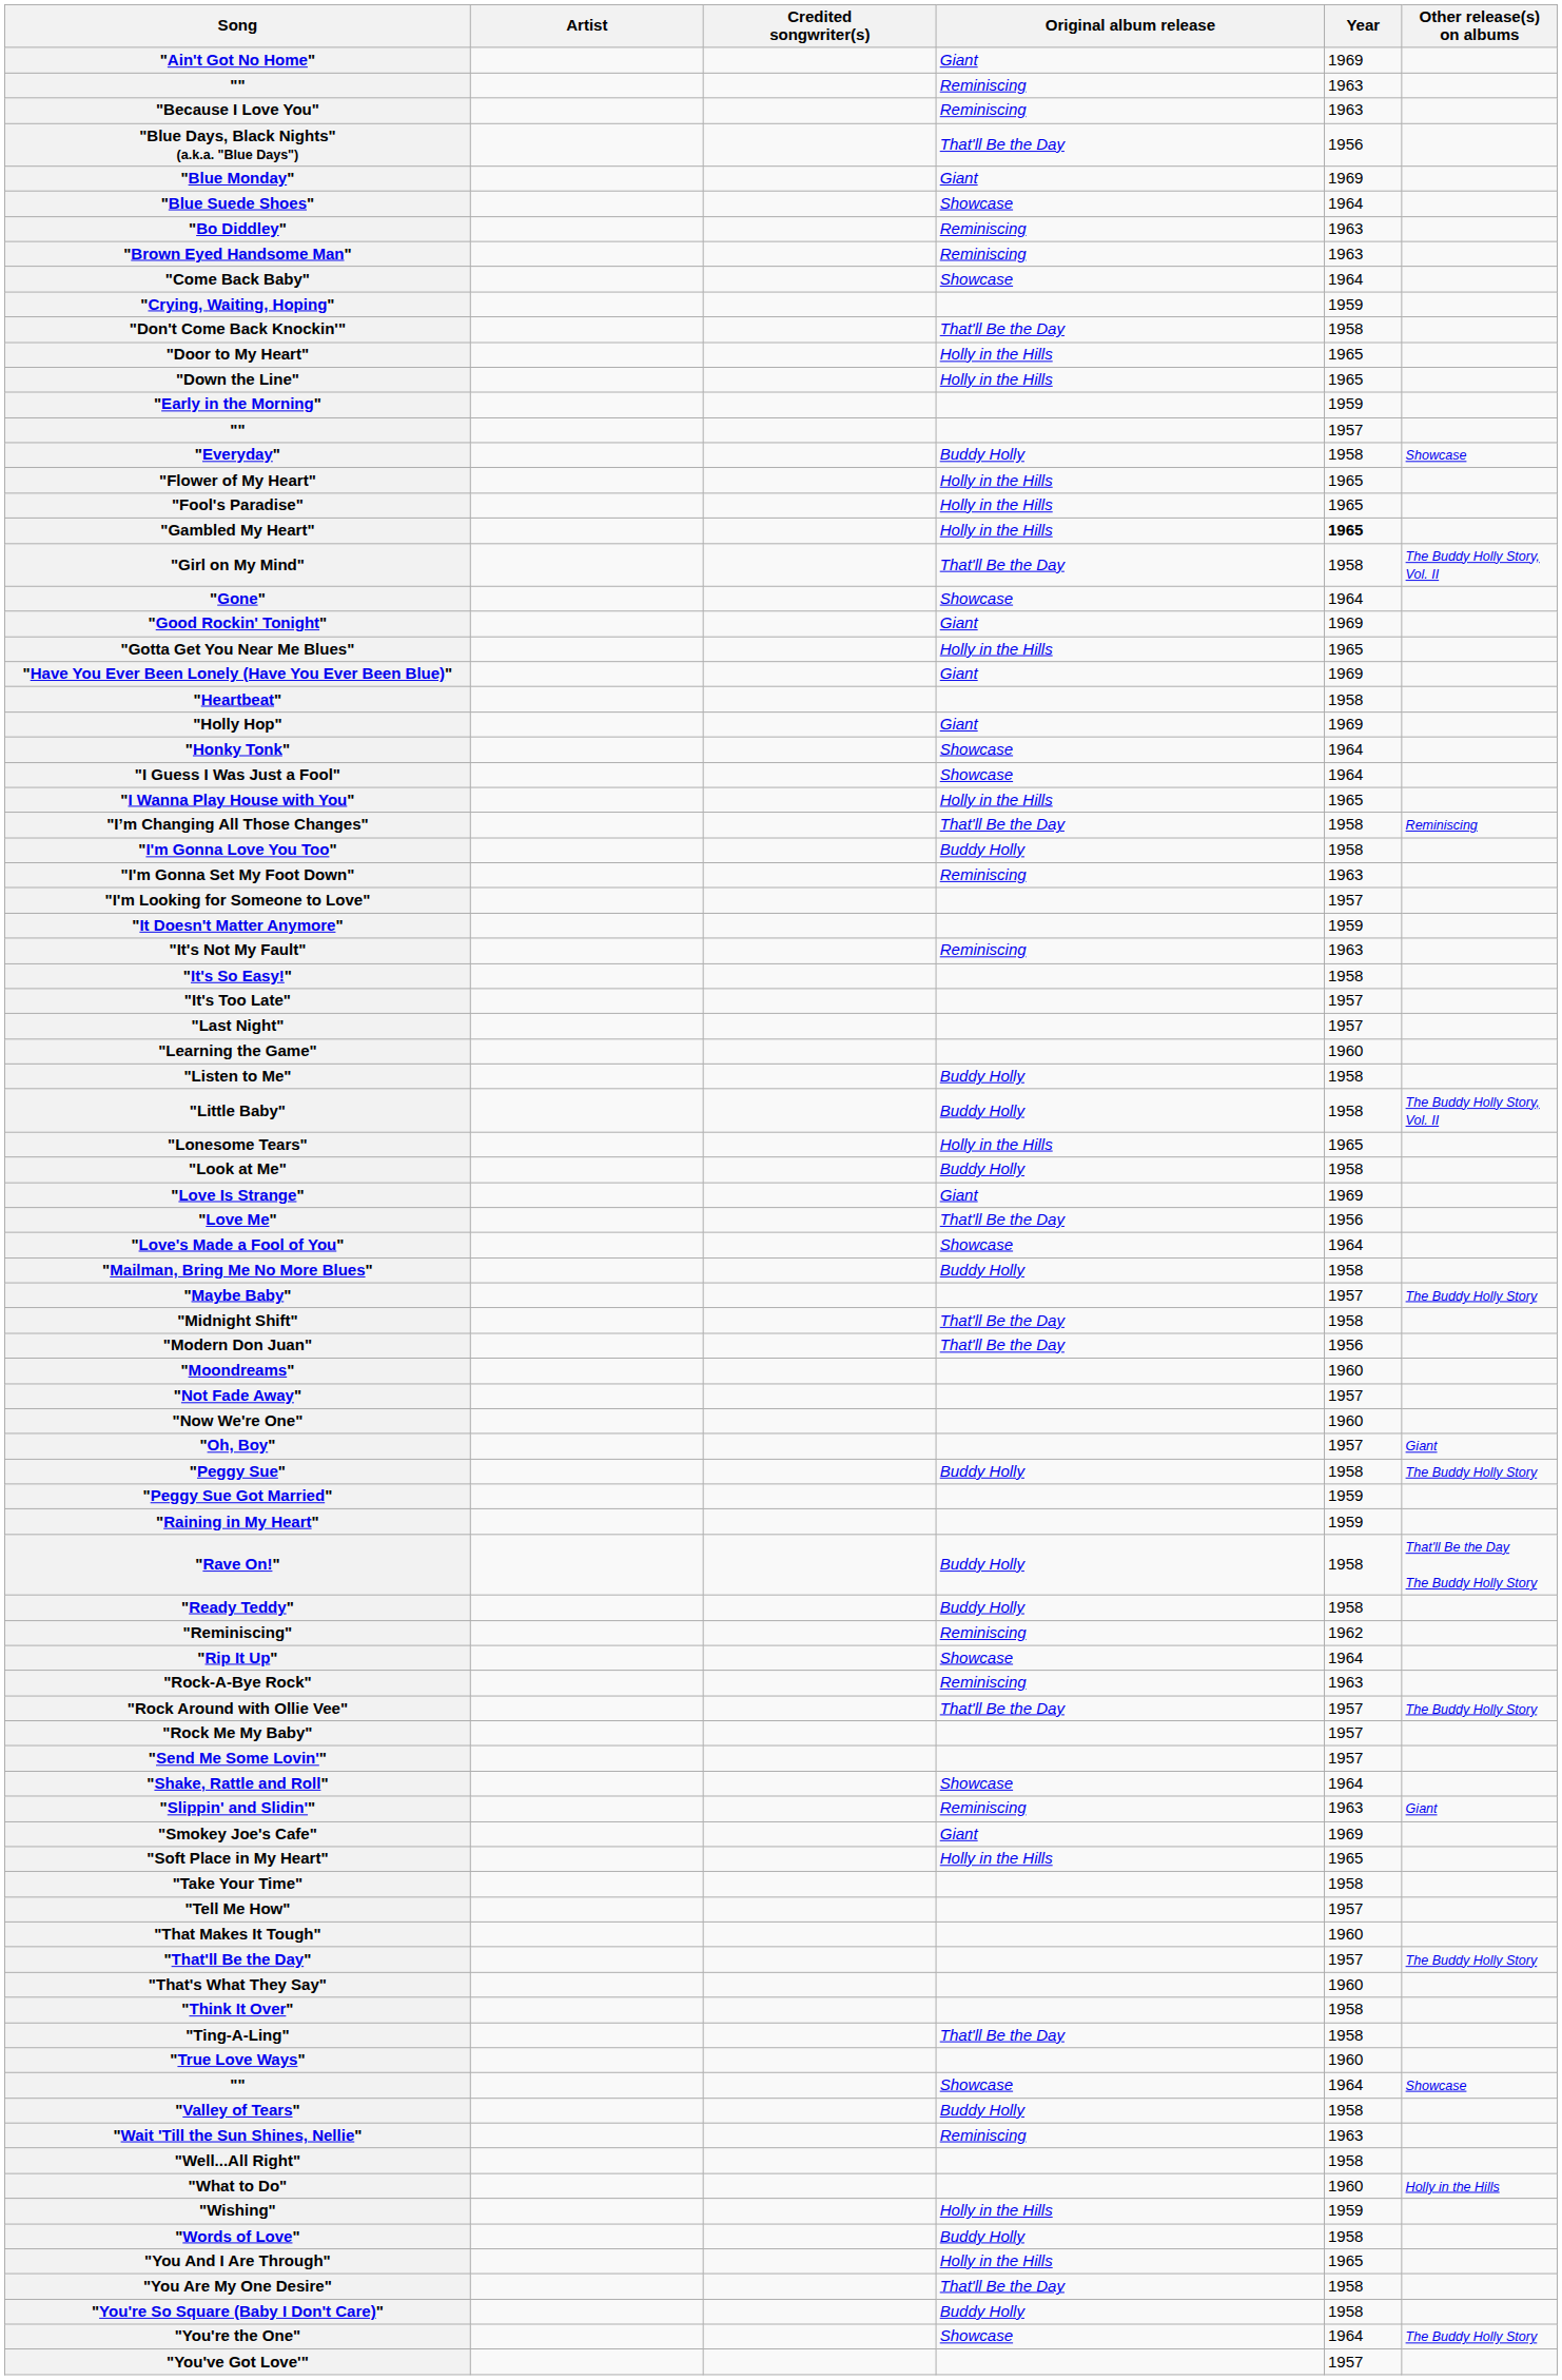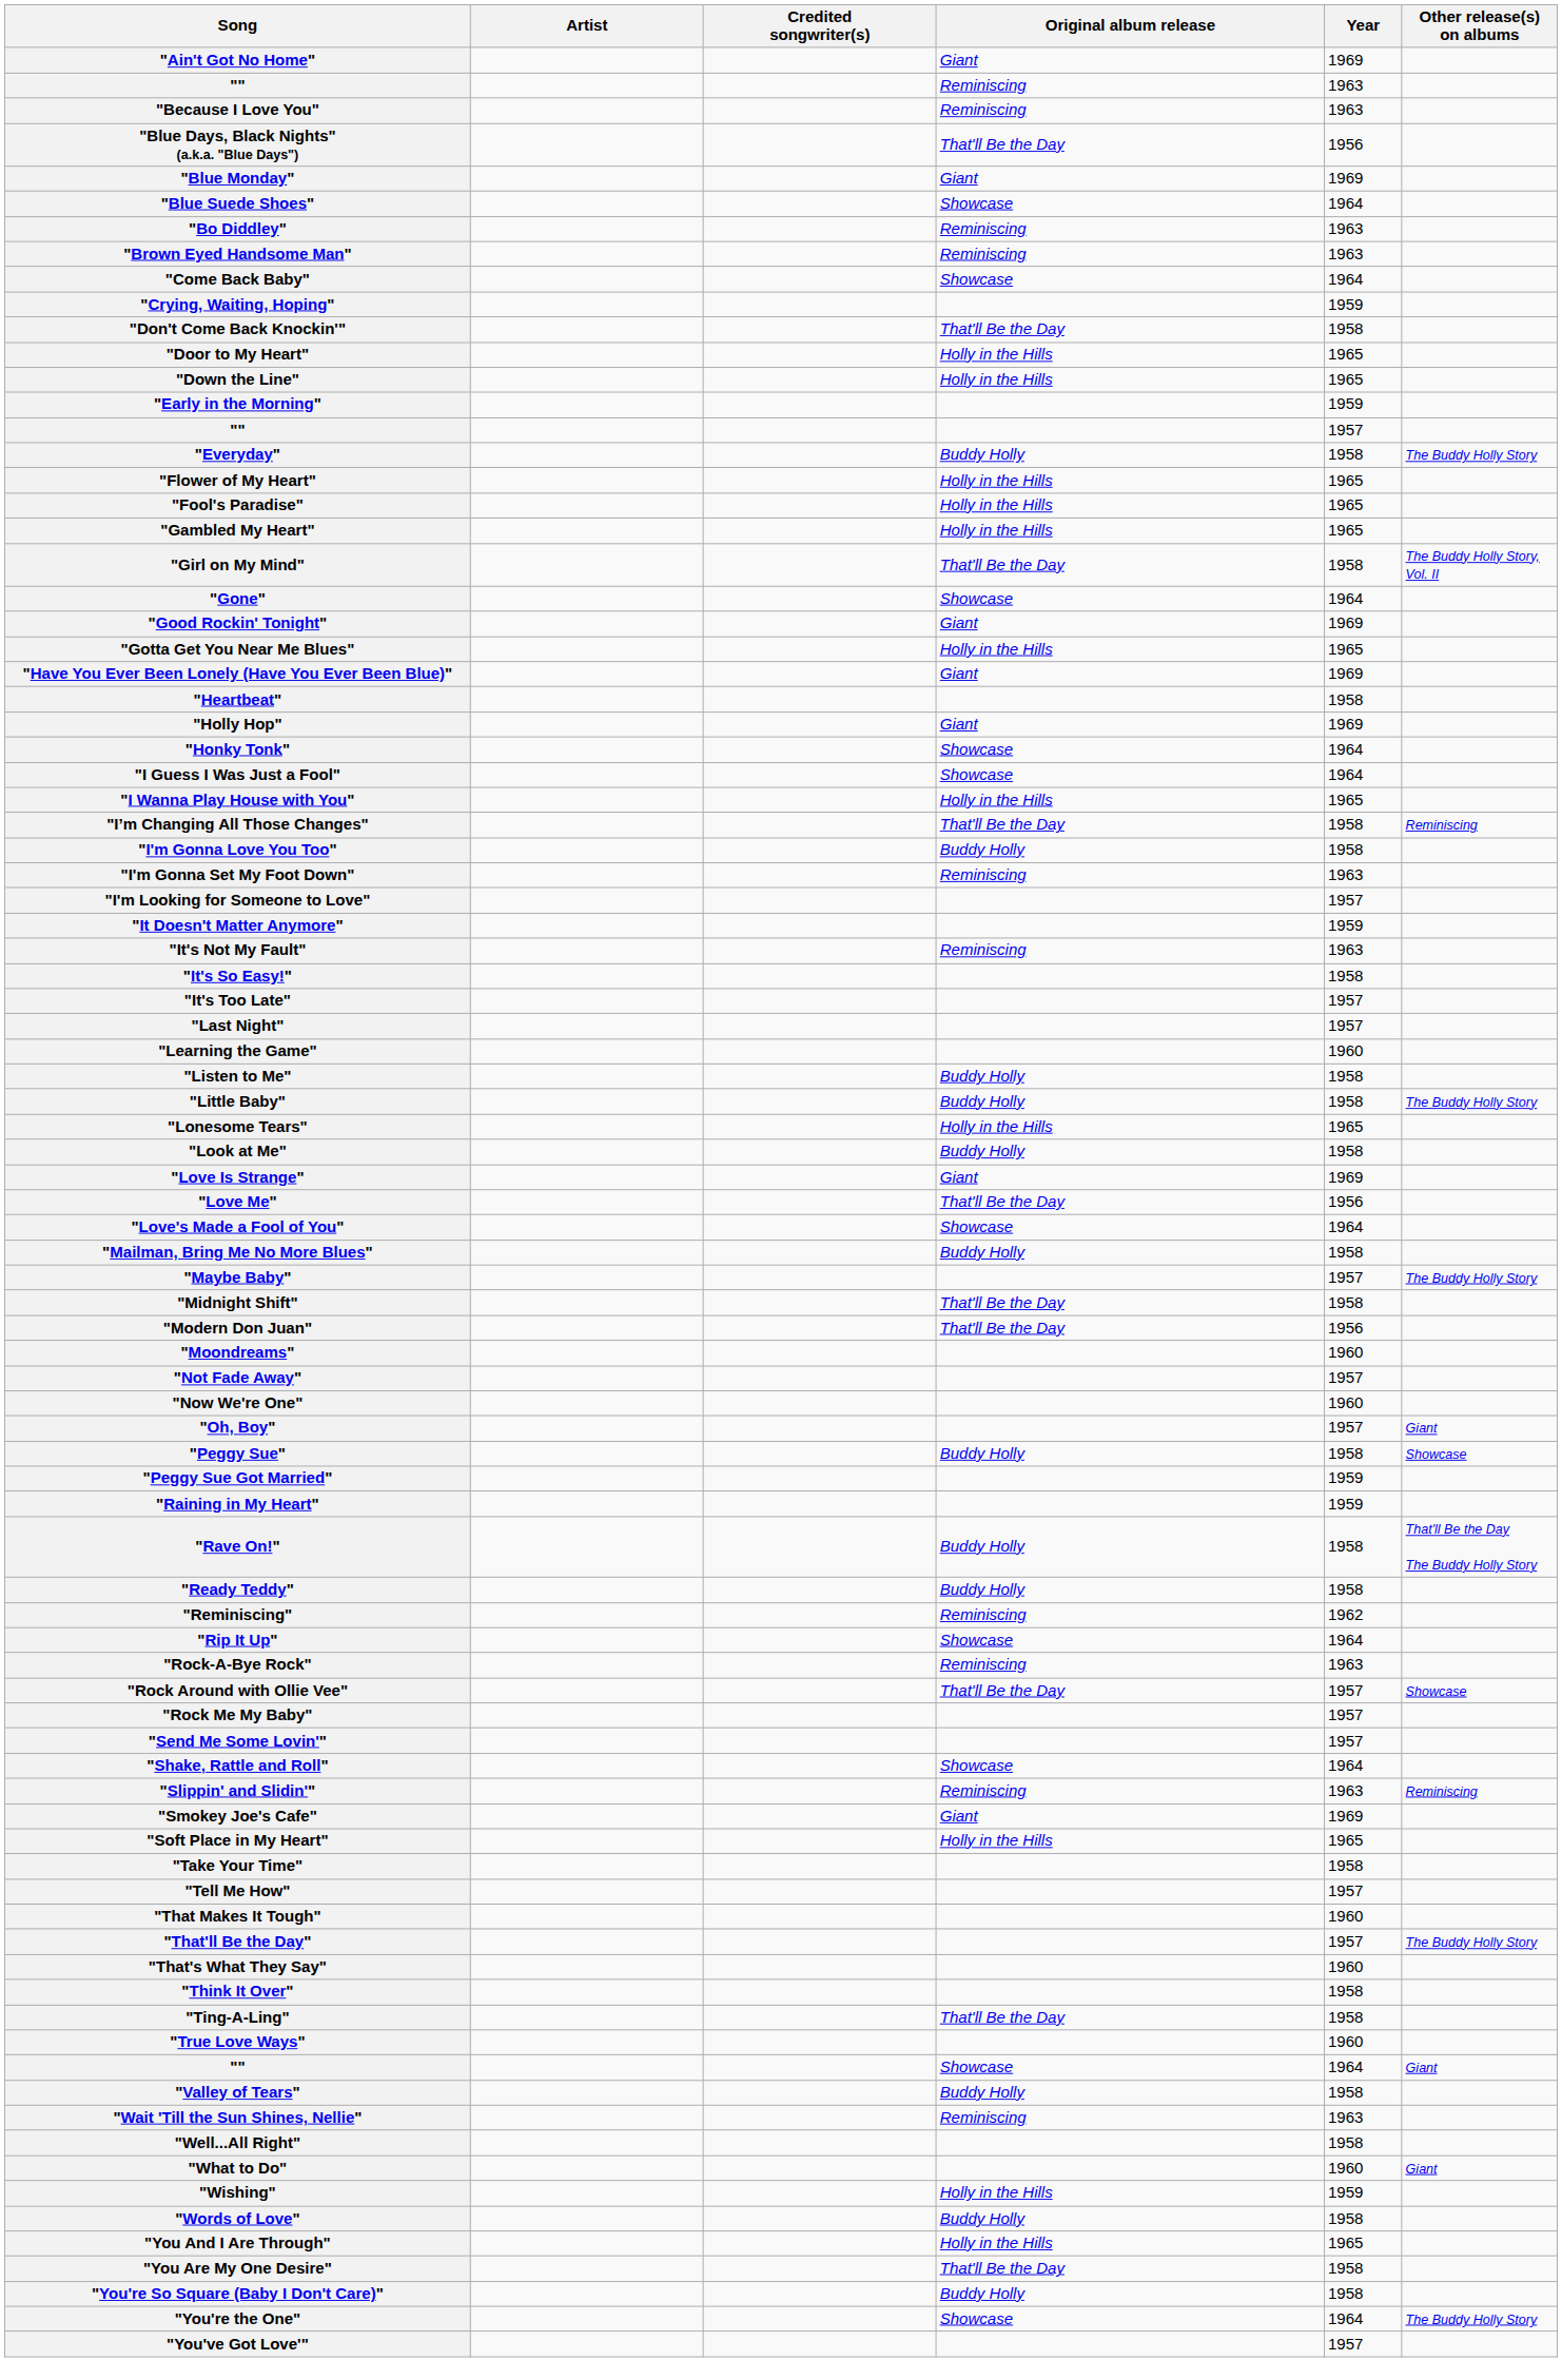"Everyday" | Other release(s) on albums: Showcase -> The Buddy Holly Story
"Gambled My Heart" | Year: bold -> normal
"Little Baby" | Other release(s) on albums: The Buddy Holly Story, Vol. II -> The Buddy Holly Story
"Peggy Sue" | Other release(s) on albums: The Buddy Holly Story -> Showcase
"Rock Around with Ollie Vee" | Other release(s) on albums: The Buddy Holly Story -> Showcase
"Slippin' and Slidin'" | Other release(s) on albums: Giant -> Reminiscing
"" / Showcase | Other release(s) on albums: Showcase -> Giant
"What to Do" | Other release(s) on albums: Holly in the Hills -> Giant
